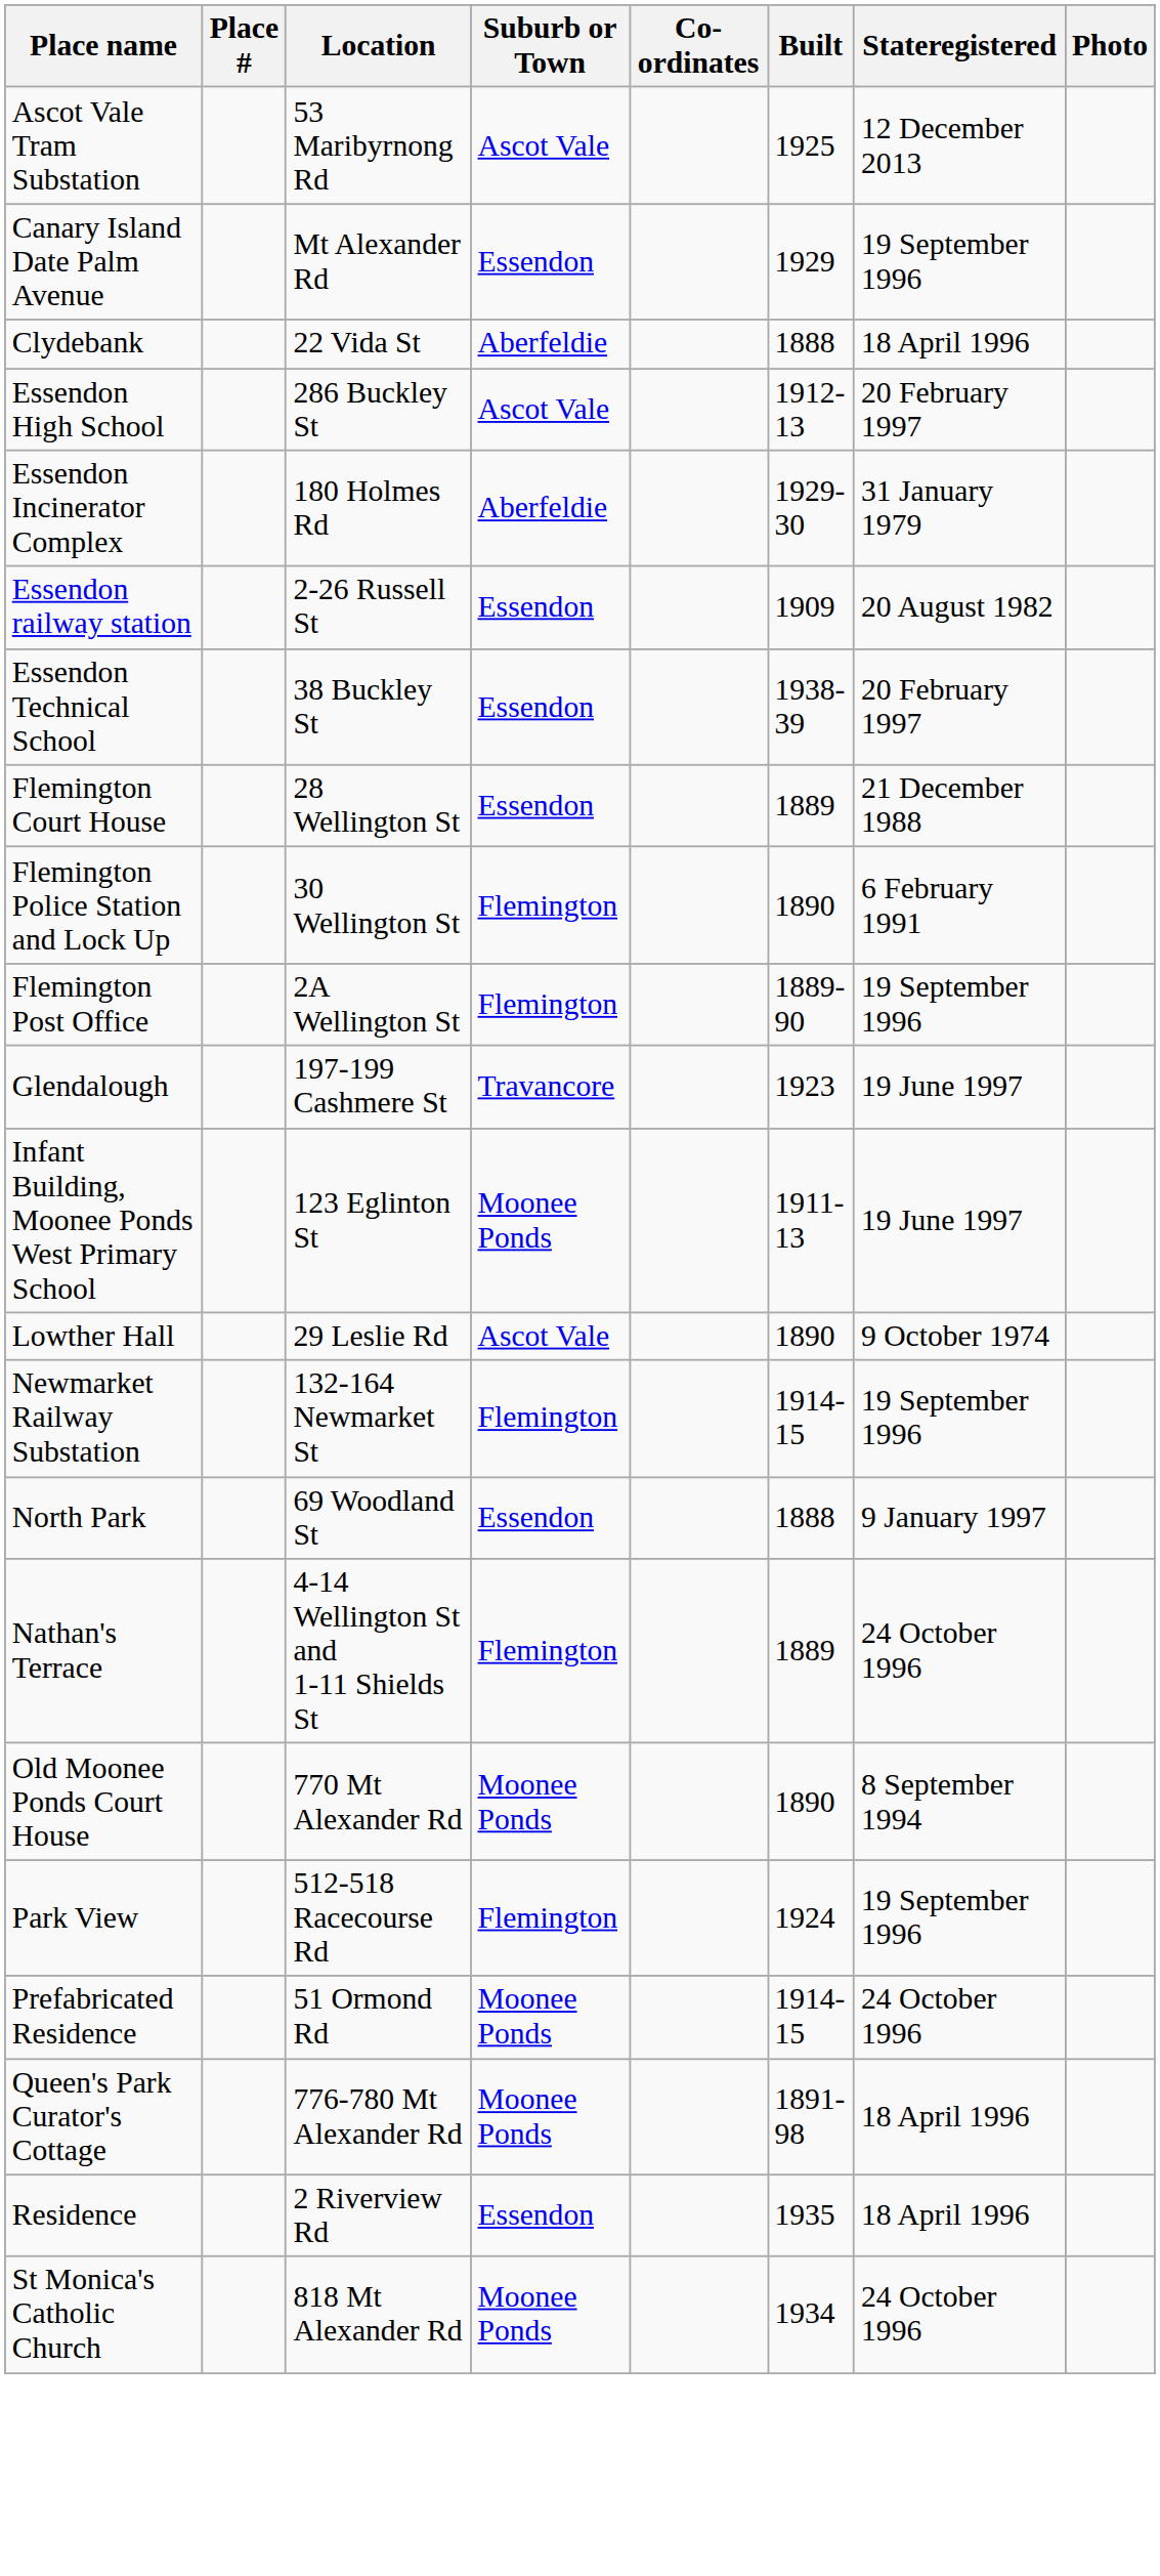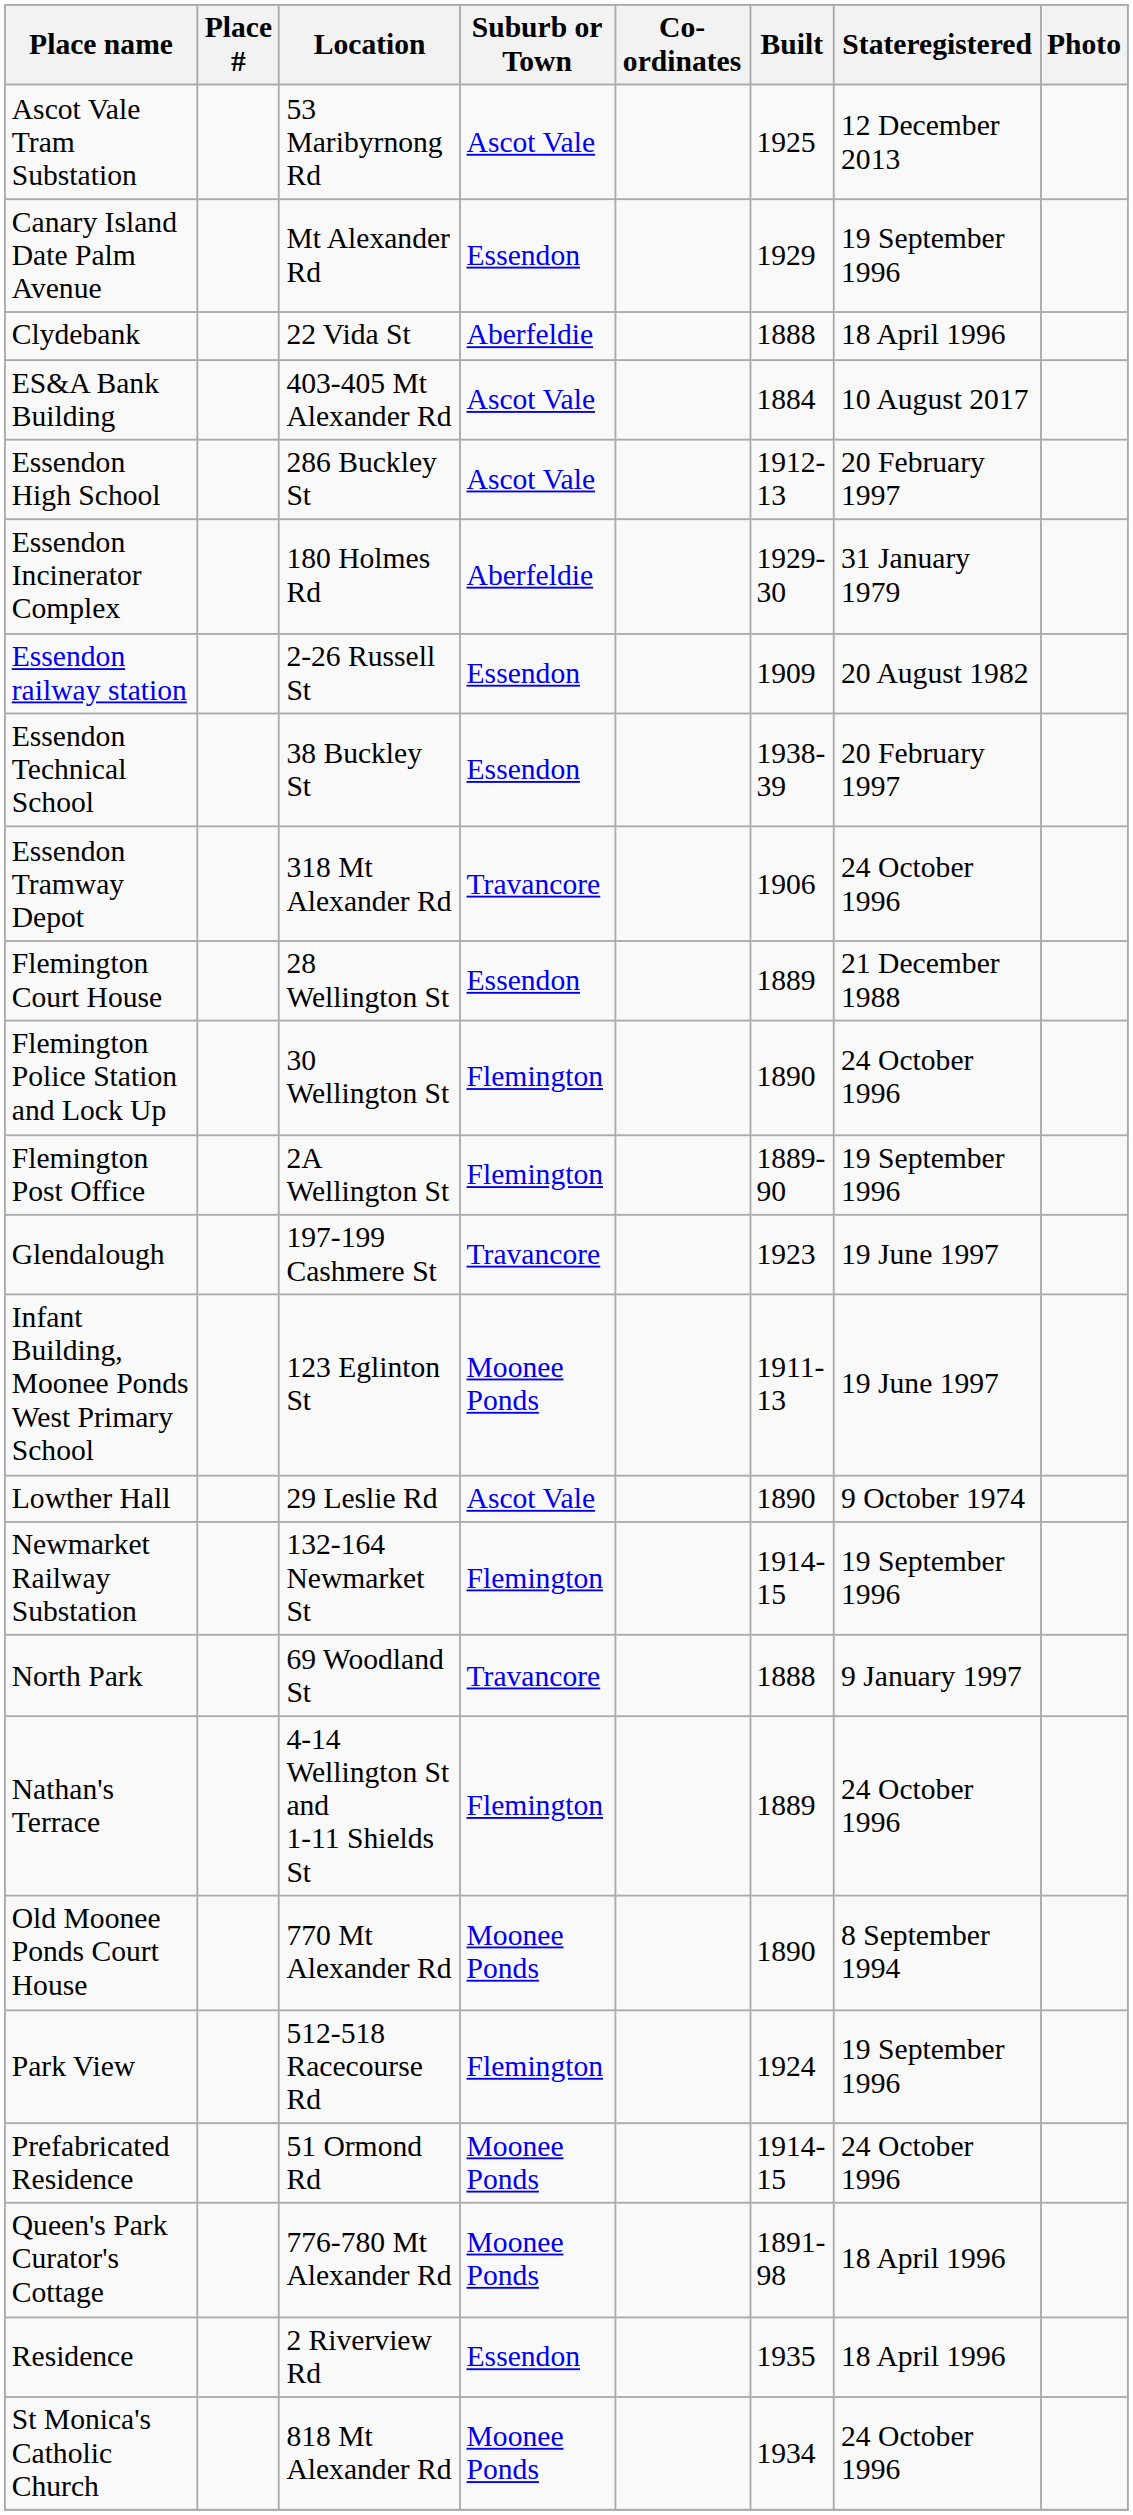+ row: ES&A Bank Building | 403-405 Mt Alexander Rd | Ascot Vale | 1884 | 10 August 2017
+ row: Essendon Tramway Depot | 318 Mt Alexander Rd | Travancore | 1906 | 24 October 1996
Flemington Police Station and Lock Up | Stateregistered: 6 February 1991 -> 24 October 1996
North Park | Suburb or Town: Essendon -> Travancore
